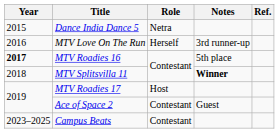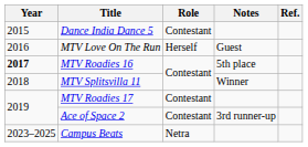Dance India Dance 5 | Role: Netra -> Contestant
MTV Love On The Run | Notes: 3rd runner-up -> Guest
MTV Splitsvilla 11 | Notes: bold -> normal
MTV Roadies 17 | Role: Host -> Contestant
Ace of Space 2 | Notes: Guest -> 3rd runner-up
Campus Beats | Role: Contestant -> Netra
